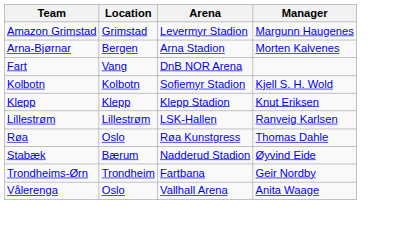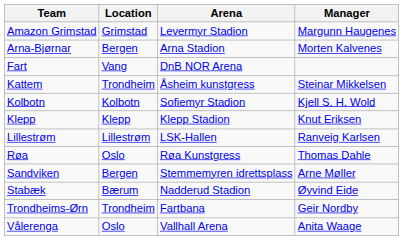+ row: Kattem | Trondheim | Åsheim kunstgress | Steinar Mikkelsen
+ row: Sandviken | Bergen | Stemmemyren idrettsplass | Arne Møller
